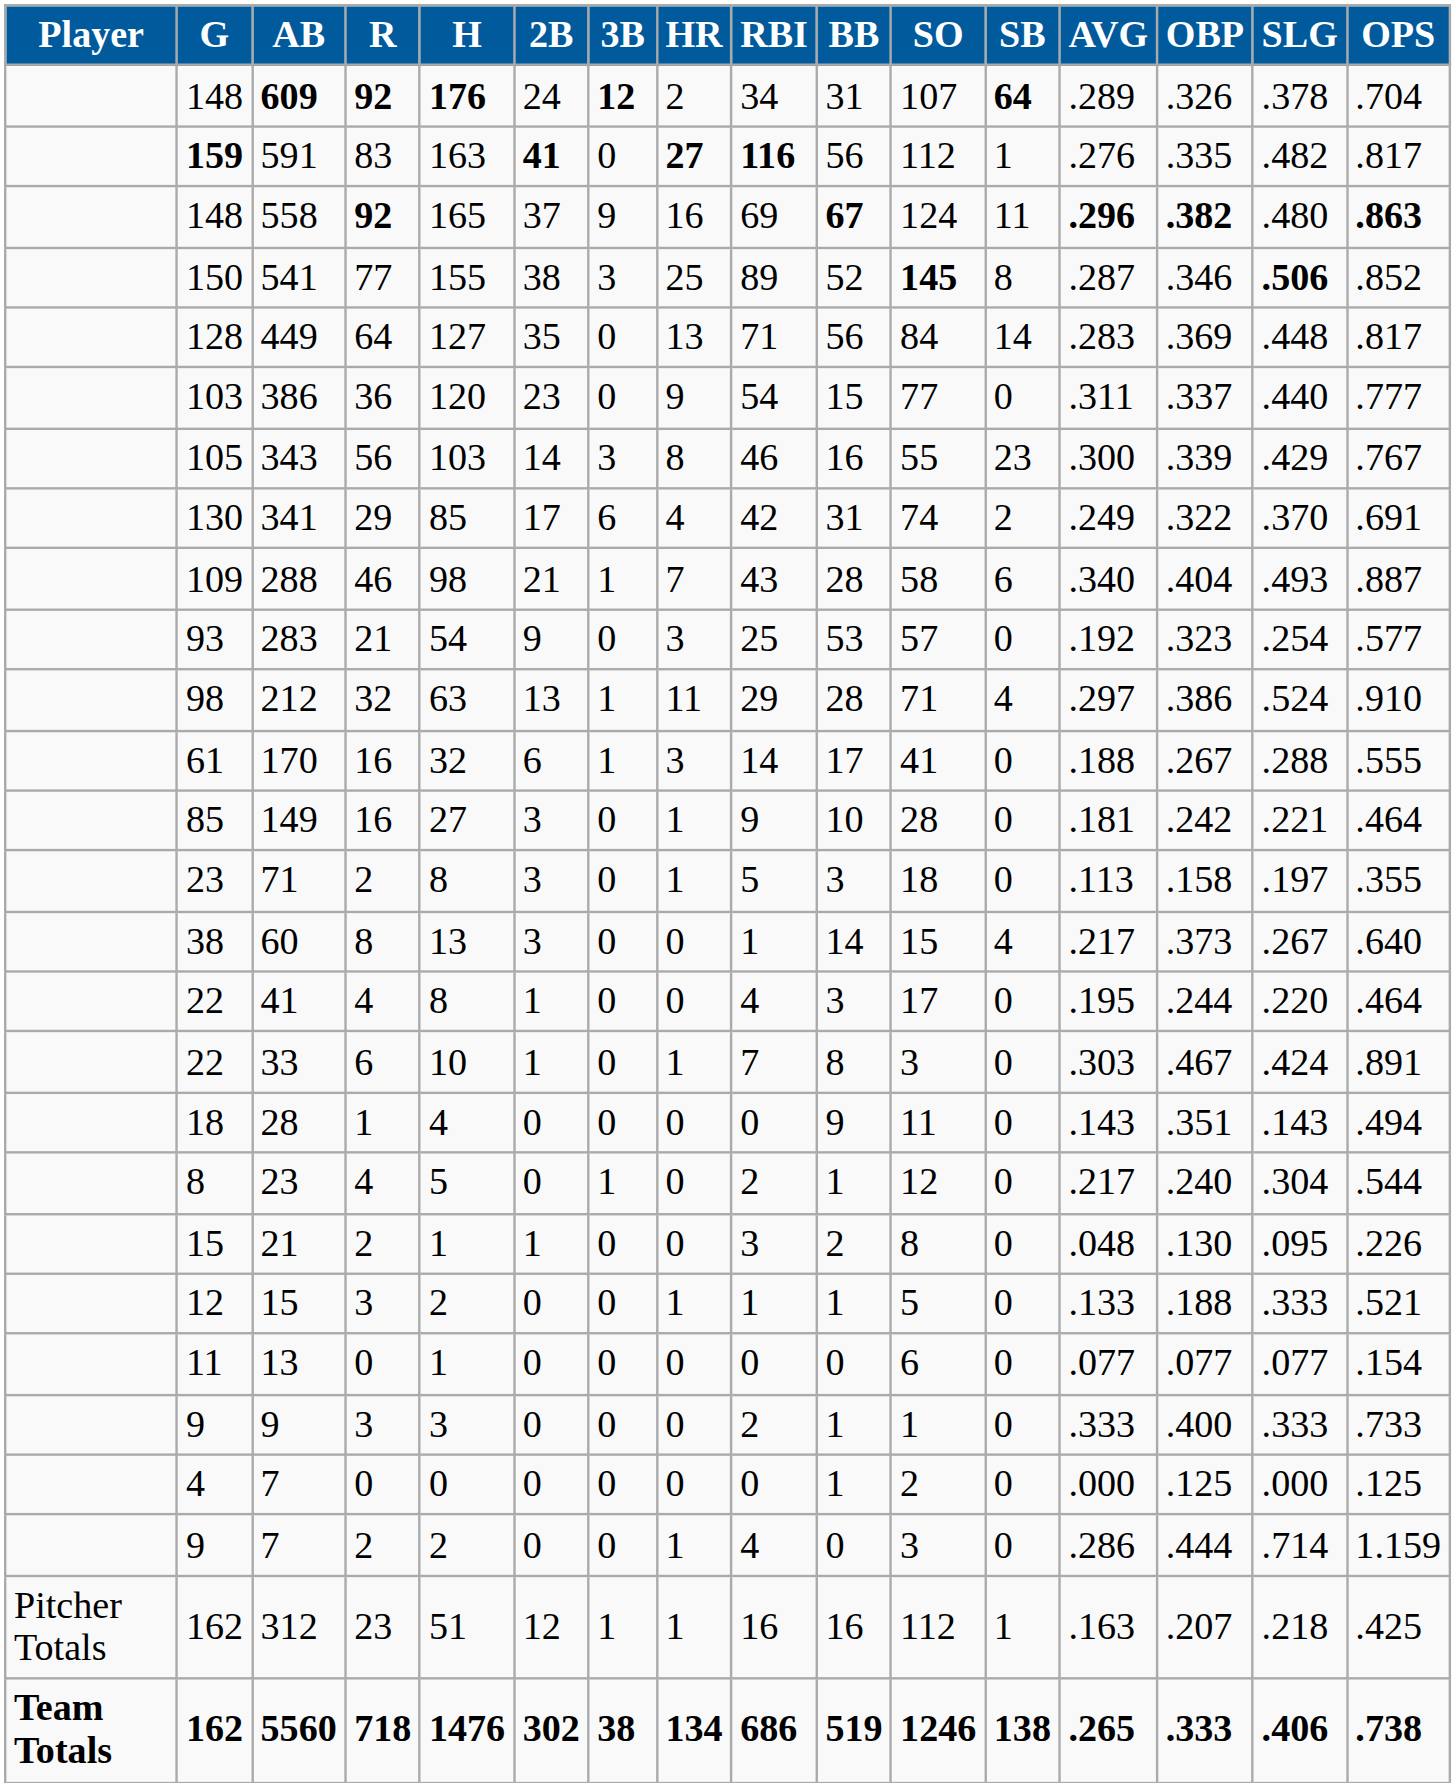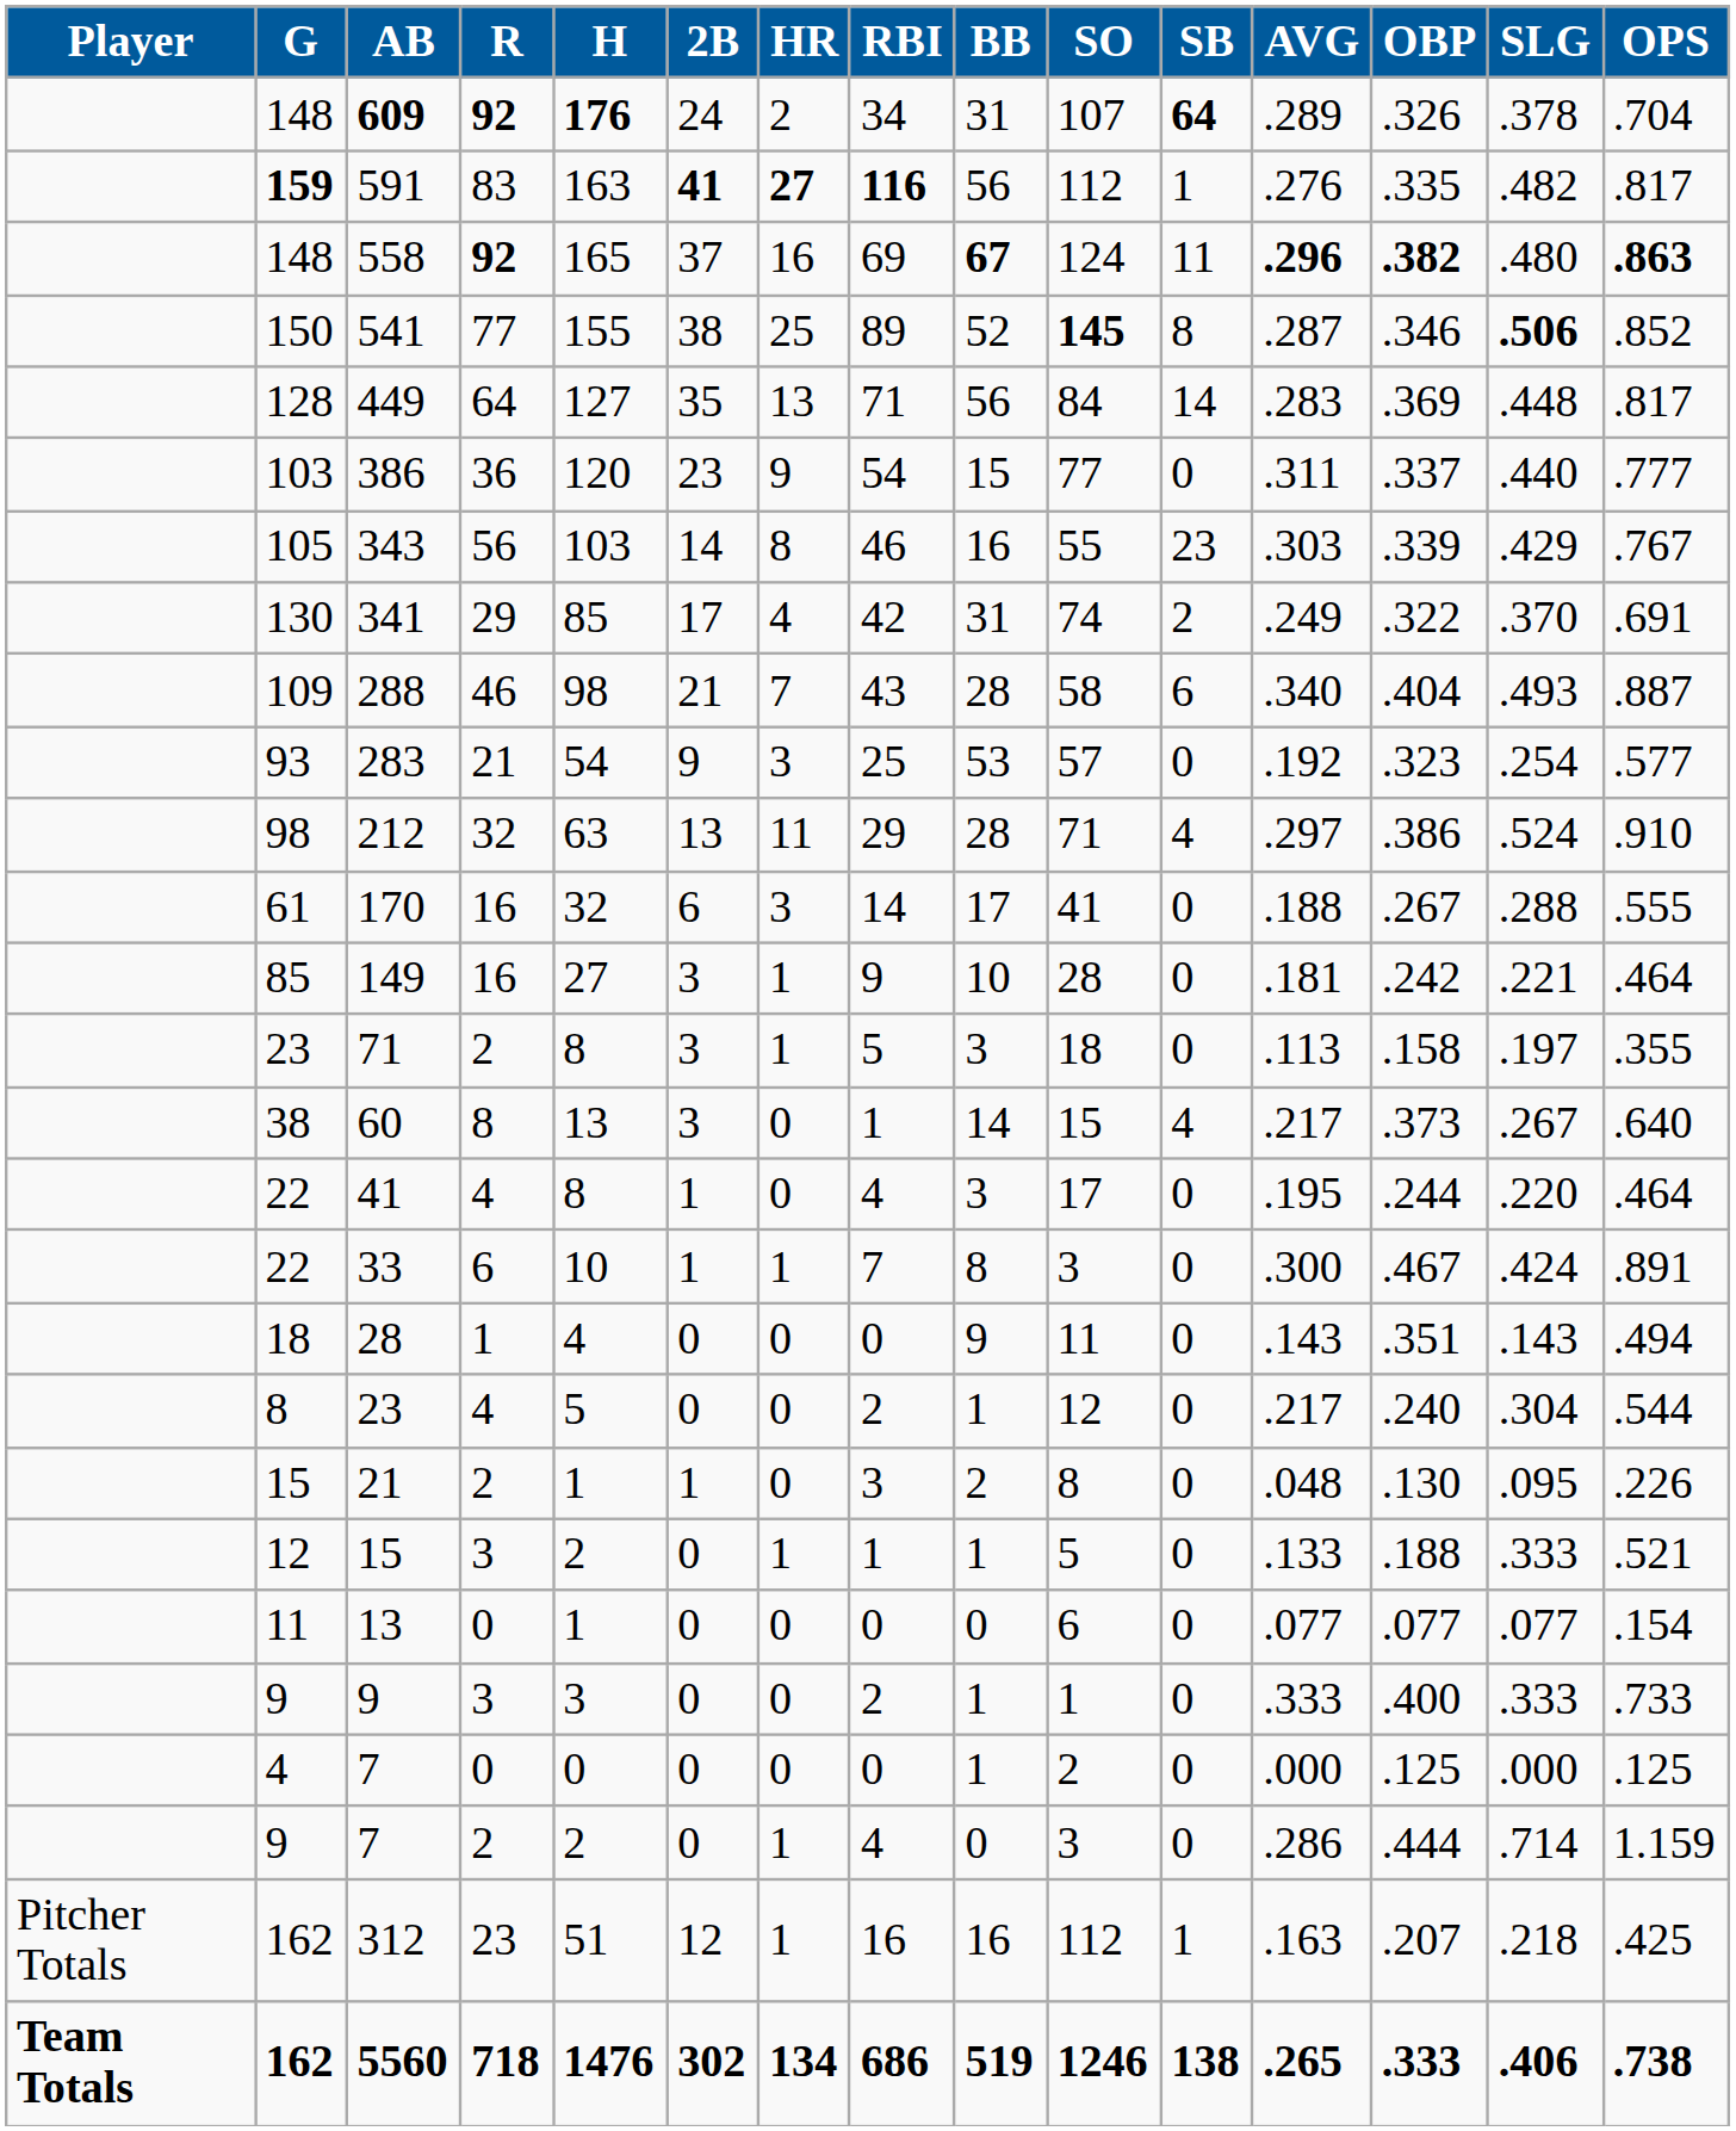- column: 3B | 12 | 0 | 9 | 3 | 0 | 0 | 3 | 6 | 1 | 0 | 1 | 1 | 0 | 0 | 0 | 0 | 0 | 0 | 1 | 0 | 0 | 0 | 0 | 0 | 0 | 1 | 38
343 | AVG: .300 -> .303
33 | AVG: .303 -> .300
